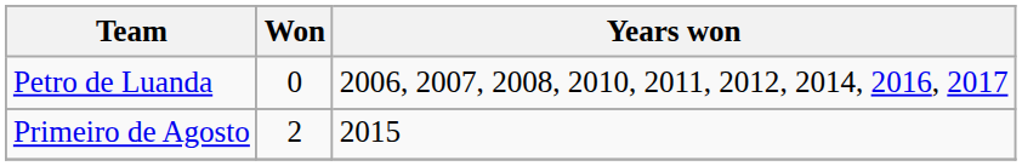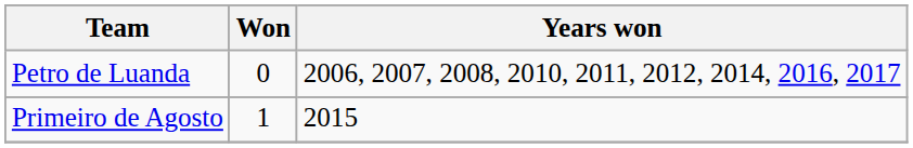Primeiro de Agosto | Won: 2 -> 1
